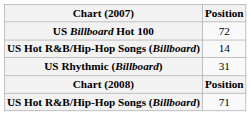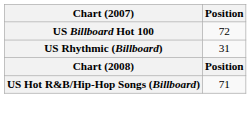- row: US Hot R&B/Hip-Hop Songs (Billboard) | 14
